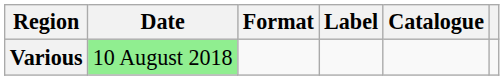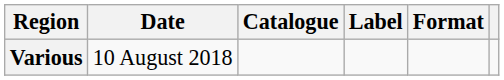columns swapped: Format <-> Catalogue
Various | Date: lightgreen background -> no background
